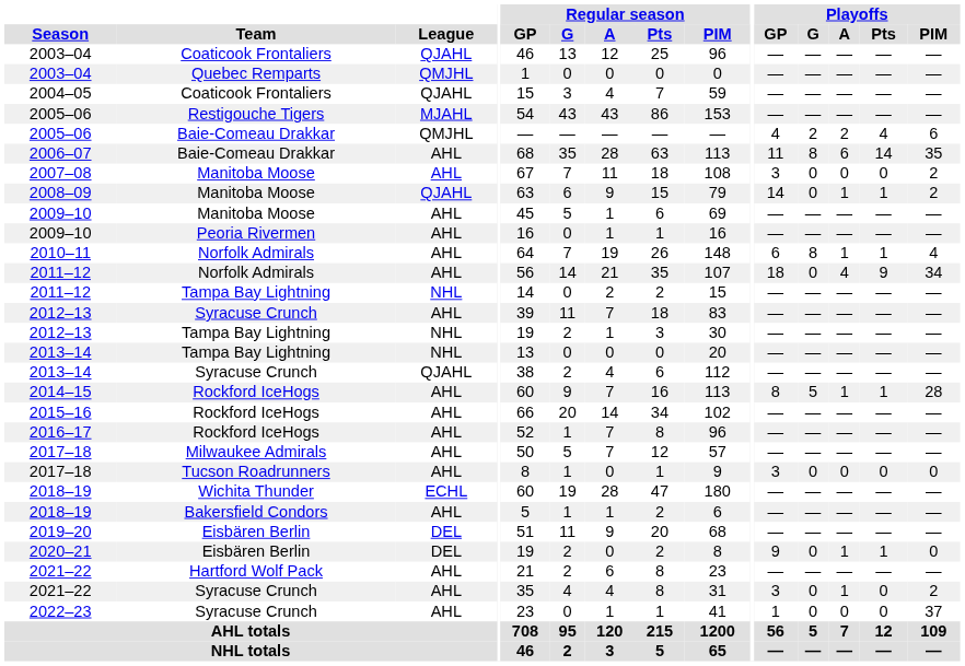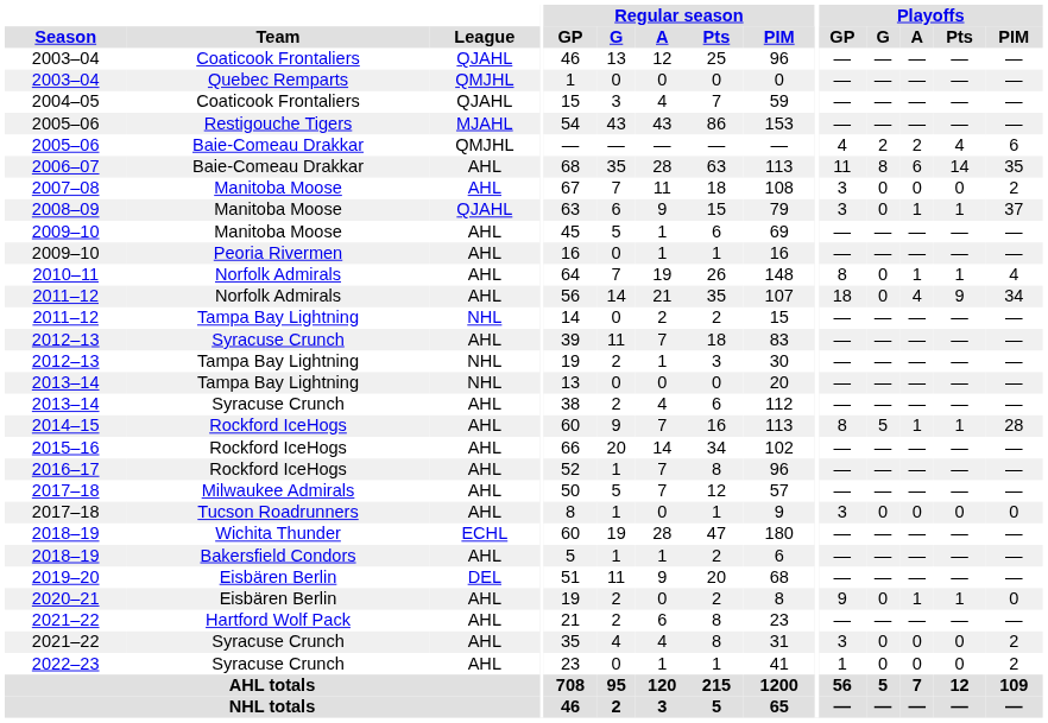2008–09 | Playoffs / GP: 14 -> 3
2008–09 | Playoffs / PIM: 2 -> 37
2010–11 | Playoffs / GP: 6 -> 8
2010–11 | Playoffs / G: 8 -> 0
2013–14 / Syracuse Crunch | League: QJAHL -> AHL
2020–21 | League: DEL -> AHL
2021–22 / Syracuse Crunch | Playoffs / A: 1 -> 0
2022–23 | Playoffs / PIM: 37 -> 2
